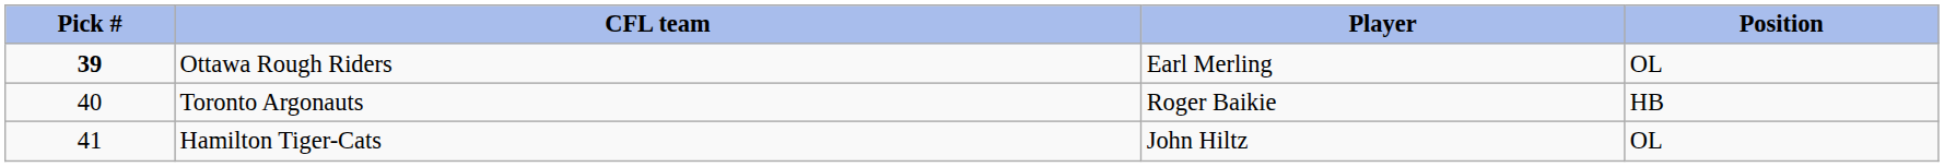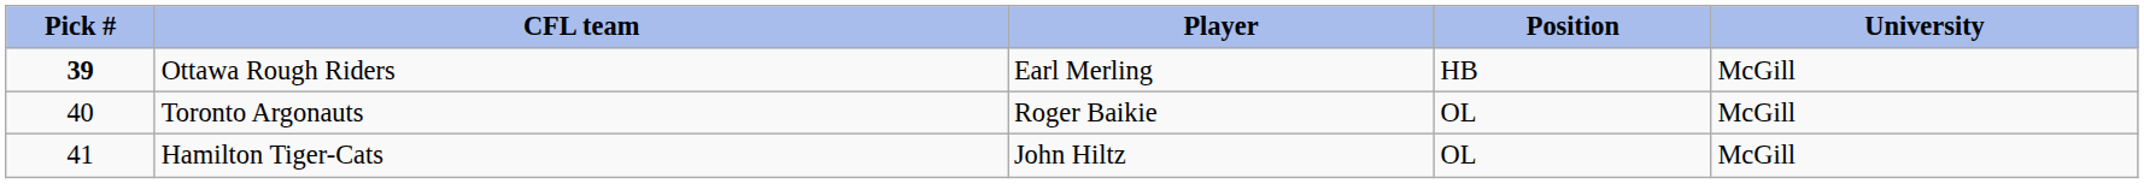+ column: University | McGill | McGill | McGill
Ottawa Rough Riders | Position: OL -> HB
Toronto Argonauts | Position: HB -> OL
